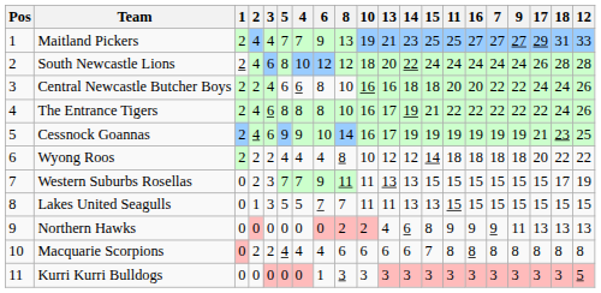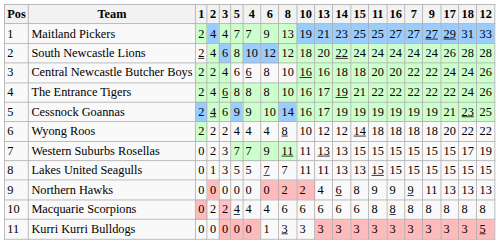Macquarie Scorpions | 3: no background -> pink background
Macquarie Scorpions | 15: 7 -> 6
